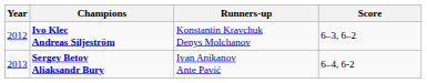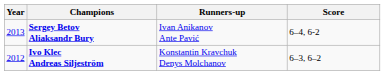rows swapped: Sergey Betov Aliaksandr Bury <-> Ivo Klec Andreas Siljeström
